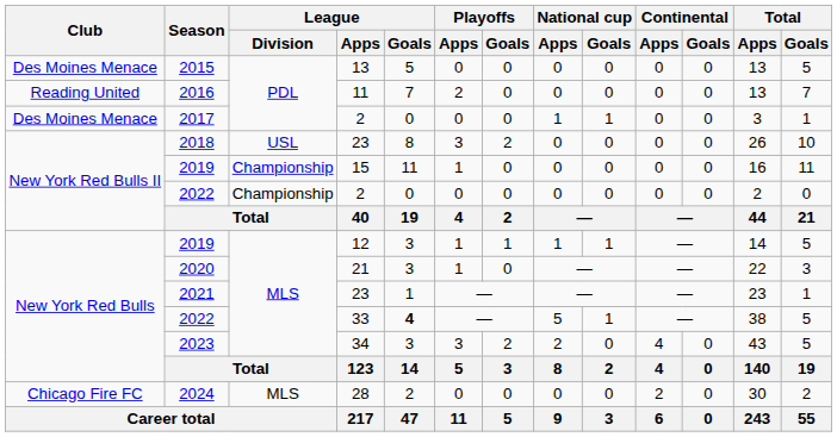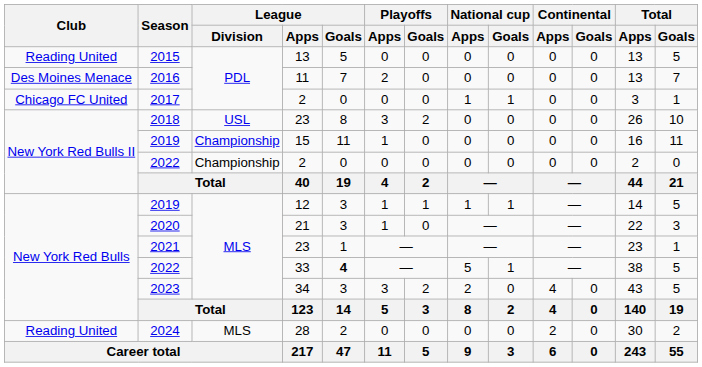2015 | Club: Des Moines Menace -> Reading United
2016 | Club: Reading United -> Des Moines Menace
2017 | Club: Des Moines Menace -> Chicago FC United
2024 | Club: Chicago Fire FC -> Reading United
